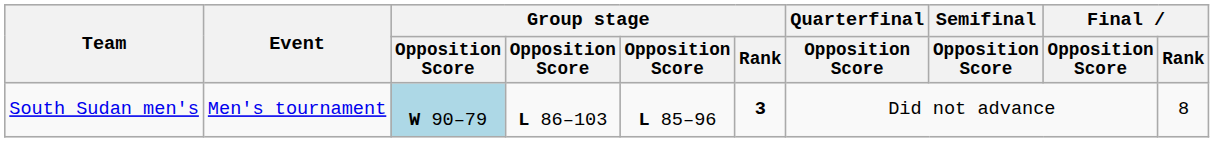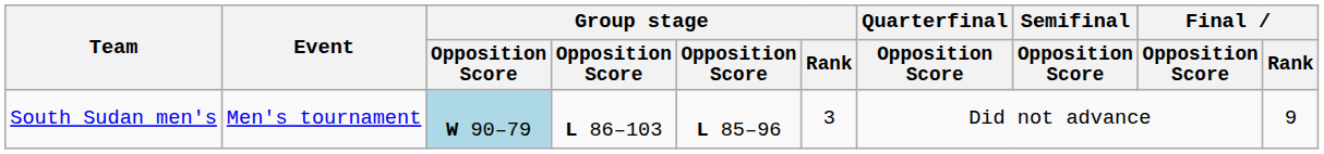South Sudan men's | Group stage / Rank: bold -> normal
South Sudan men's | Final / Rank: 8 -> 9
